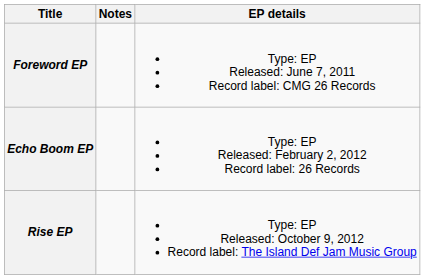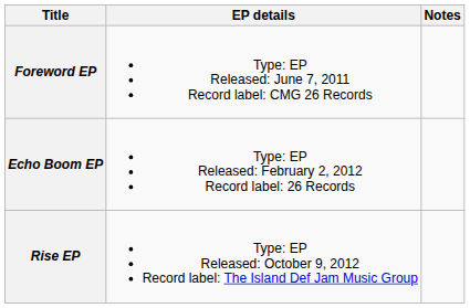columns swapped: EP details <-> Notes
